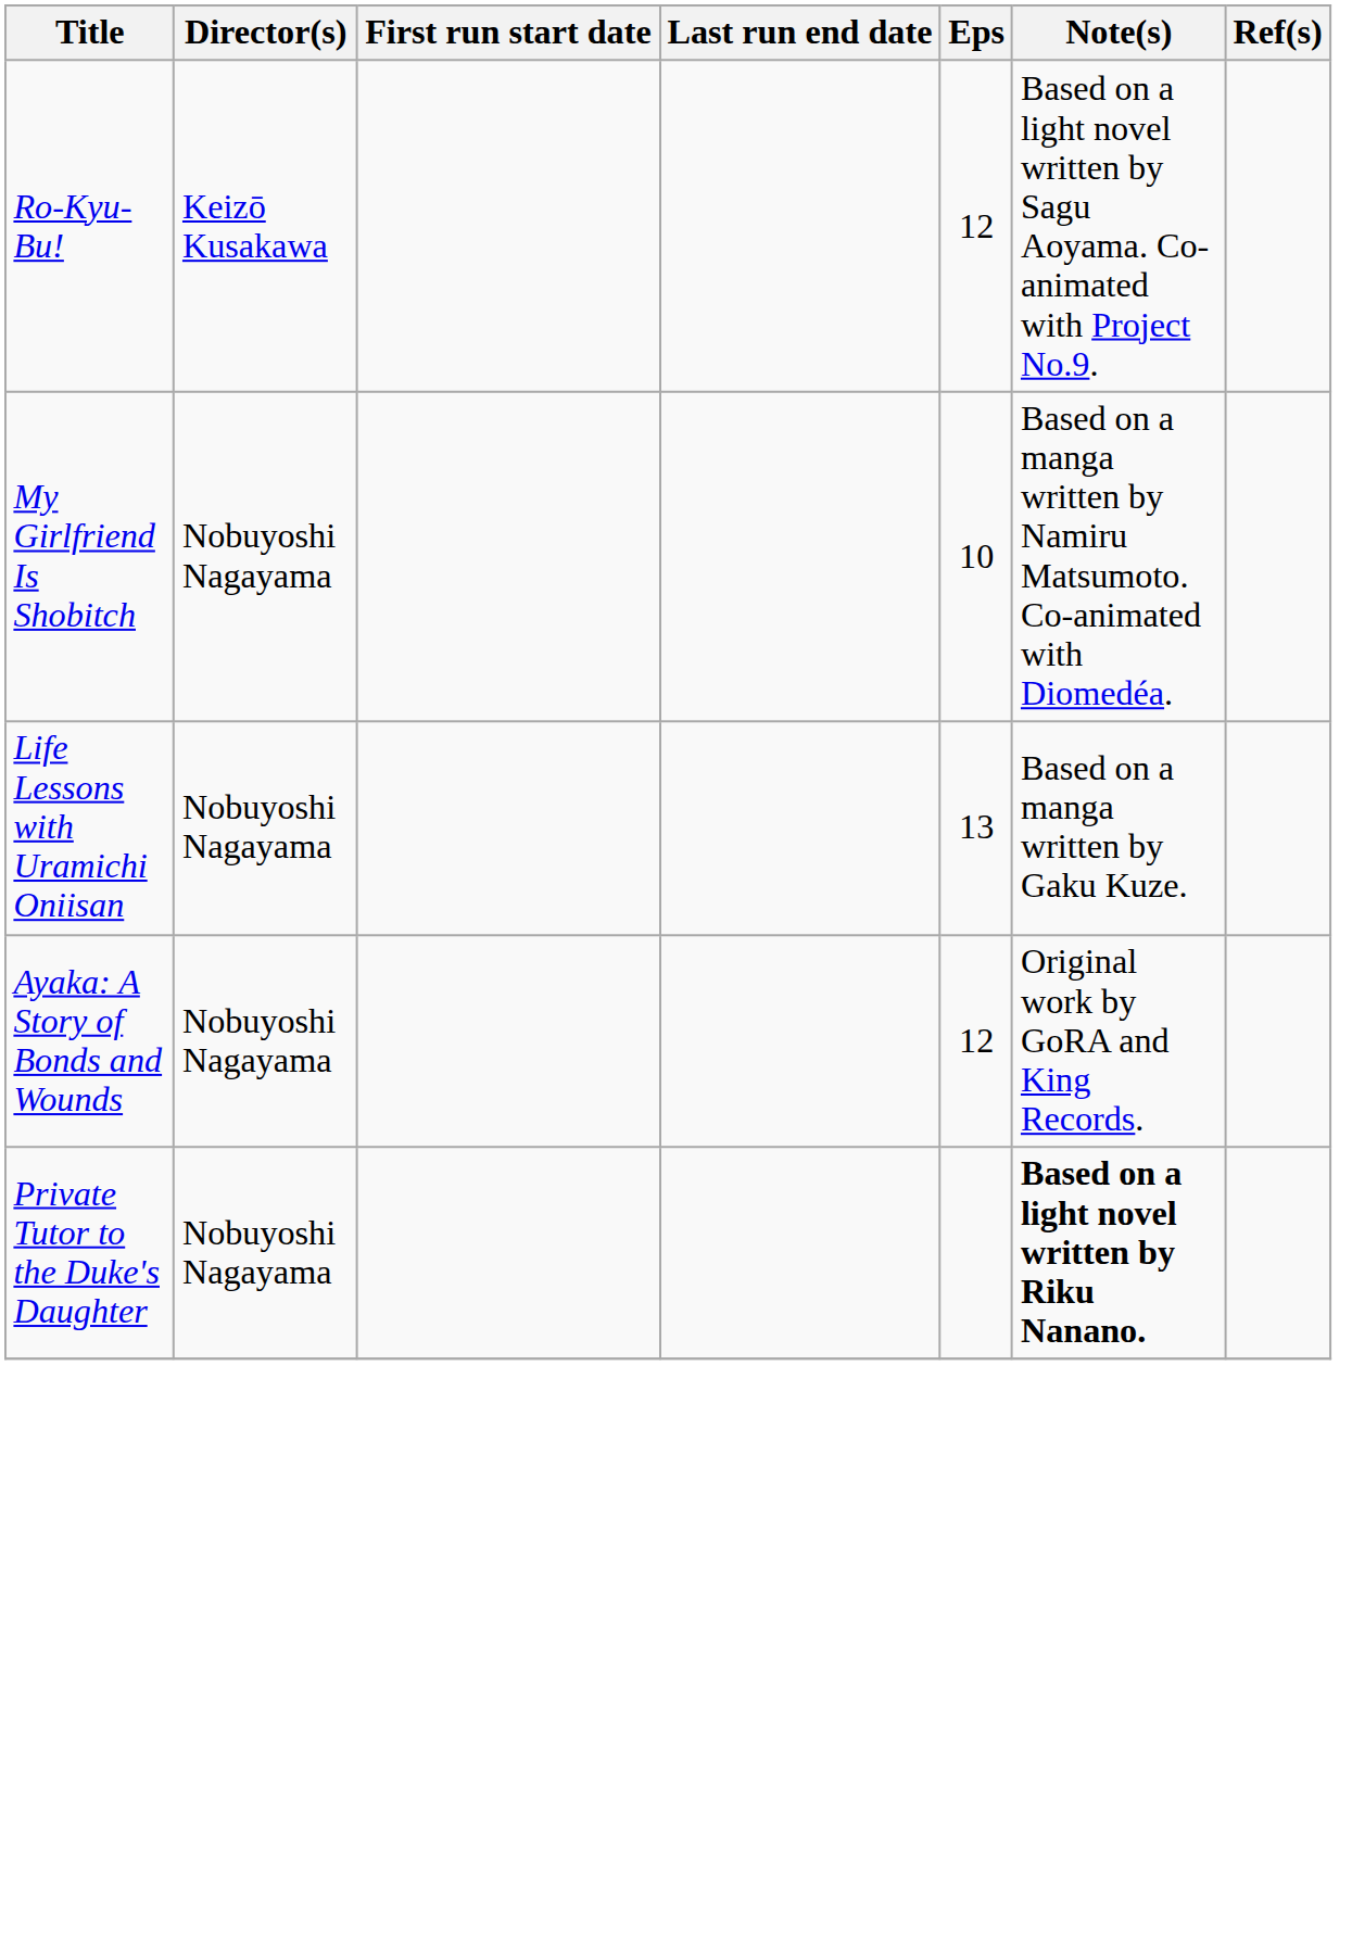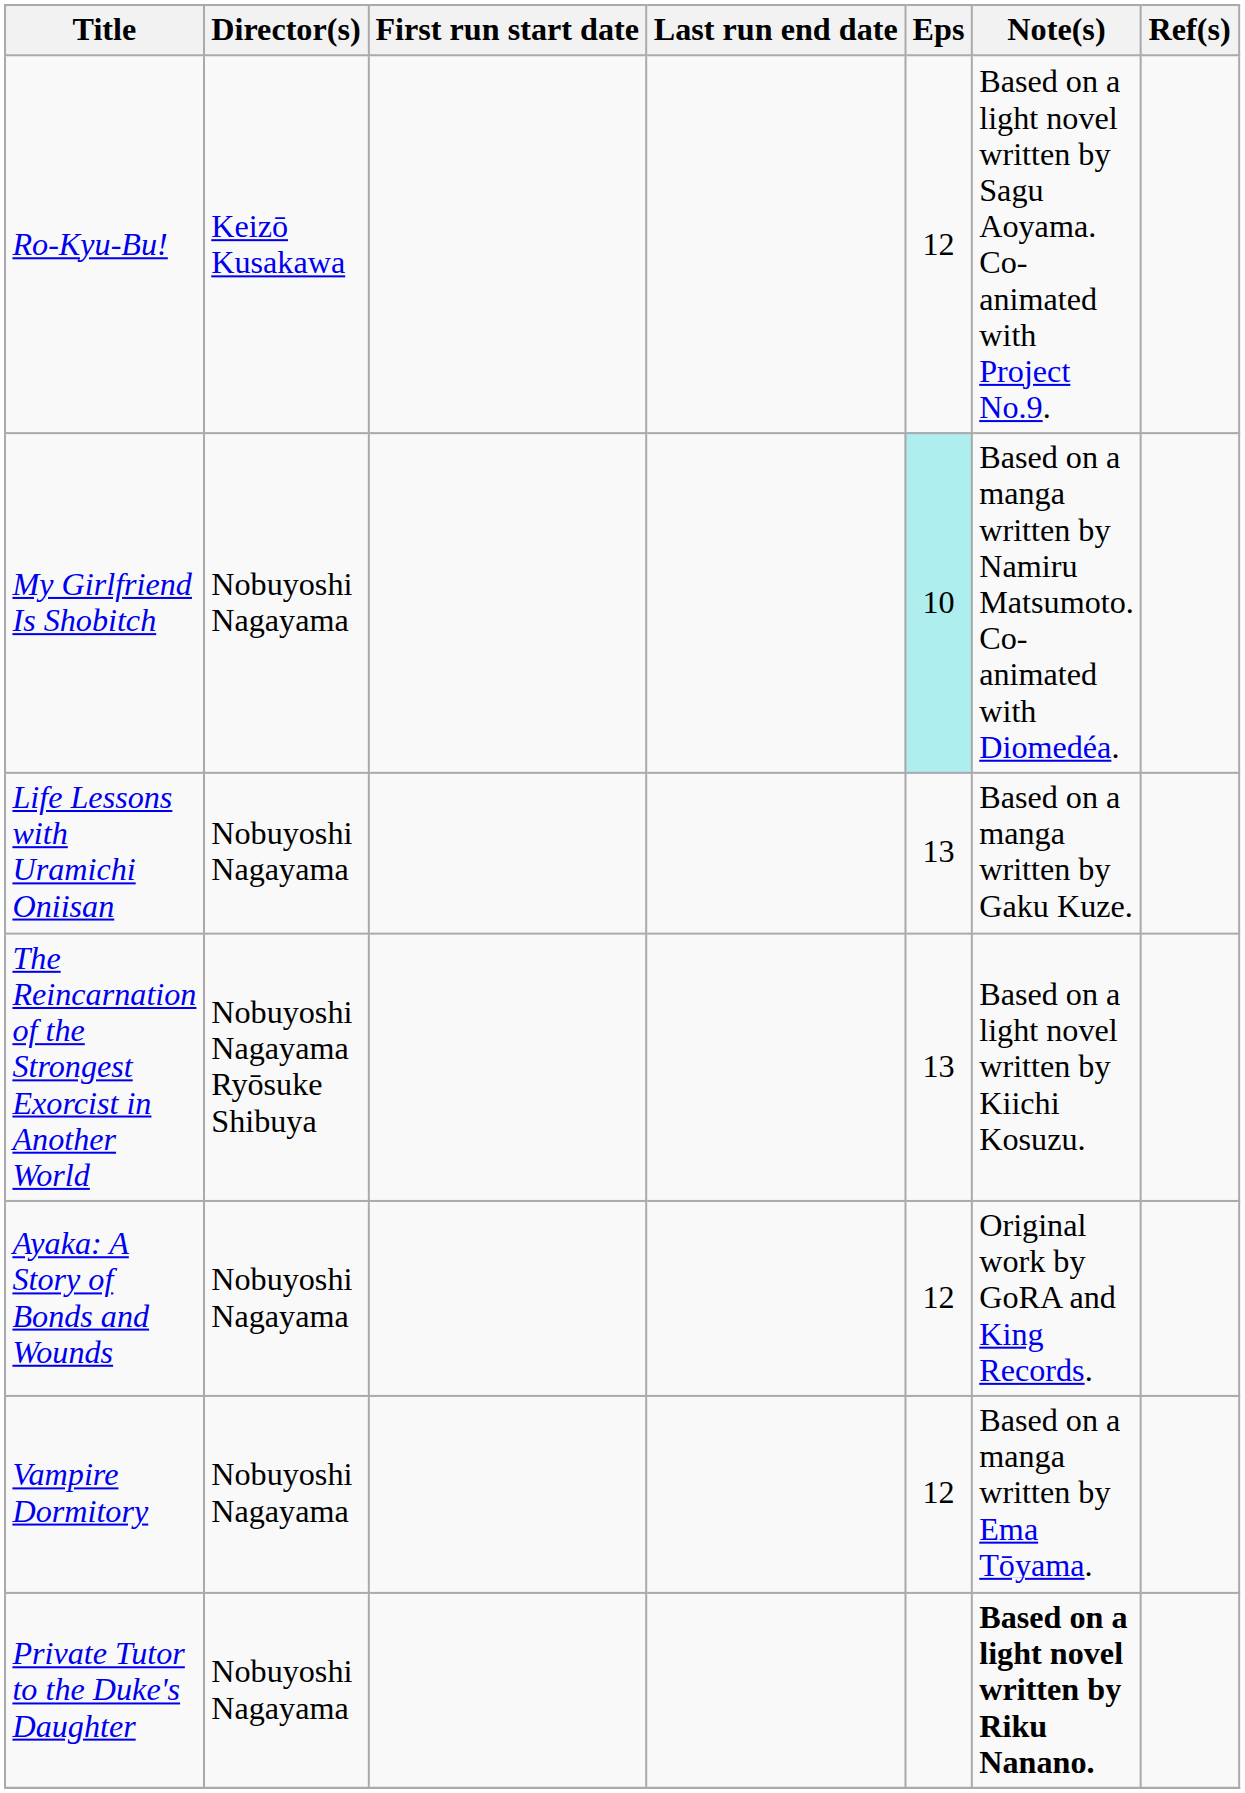My Girlfriend Is Shobitch | Eps: no background -> paleturquoise background
+ row: The Reincarnation of the Strongest Exorcist in Another World | Nobuyoshi Nagayama Ryōsuke Shibuya | 13 | Based on a light novel written by Kiichi Kosuzu.
+ row: Vampire Dormitory | Nobuyoshi Nagayama | 12 | Based on a manga written by Ema Tōyama.
